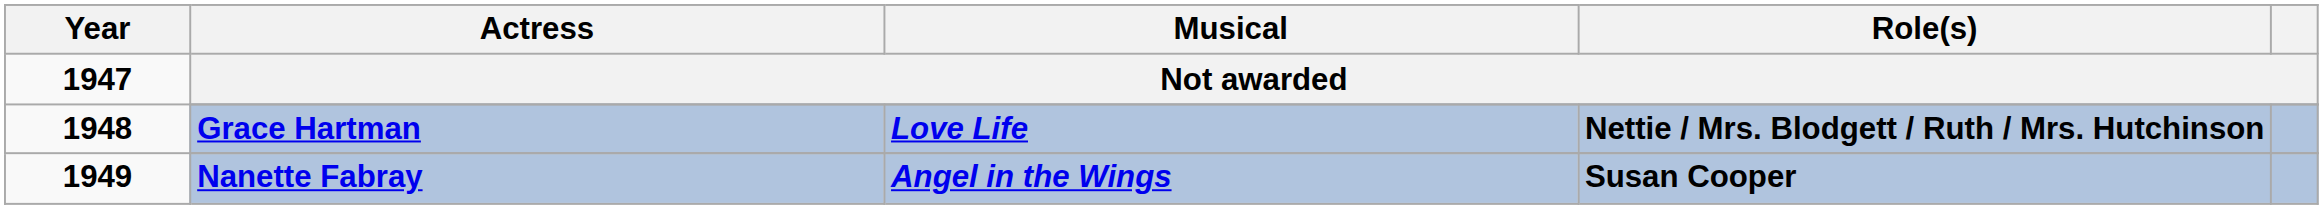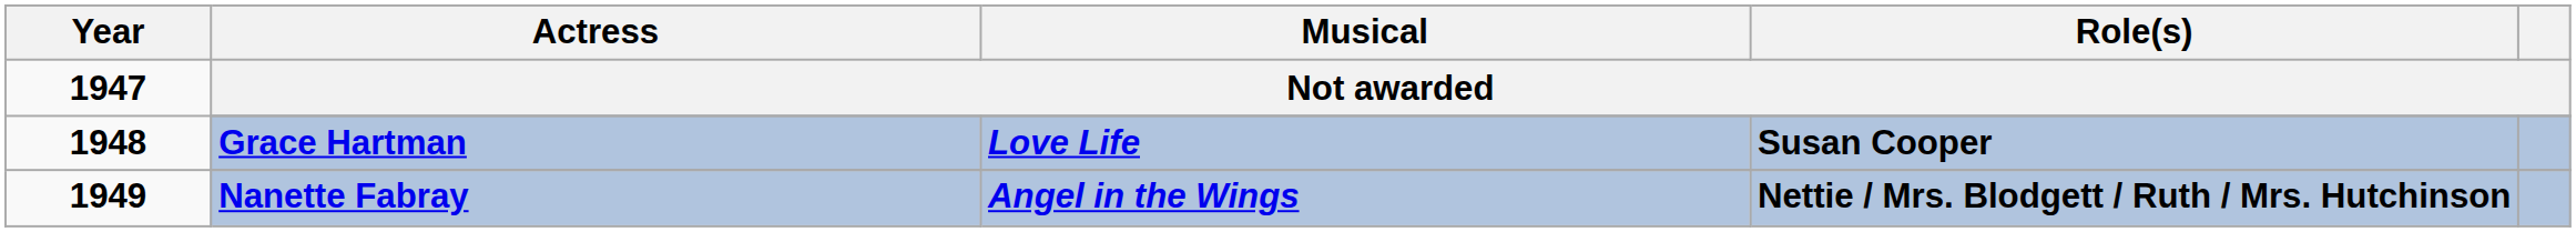Grace Hartman | Role(s): Nettie / Mrs. Blodgett / Ruth / Mrs. Hutchinson -> Susan Cooper
Nanette Fabray | Role(s): Susan Cooper -> Nettie / Mrs. Blodgett / Ruth / Mrs. Hutchinson
